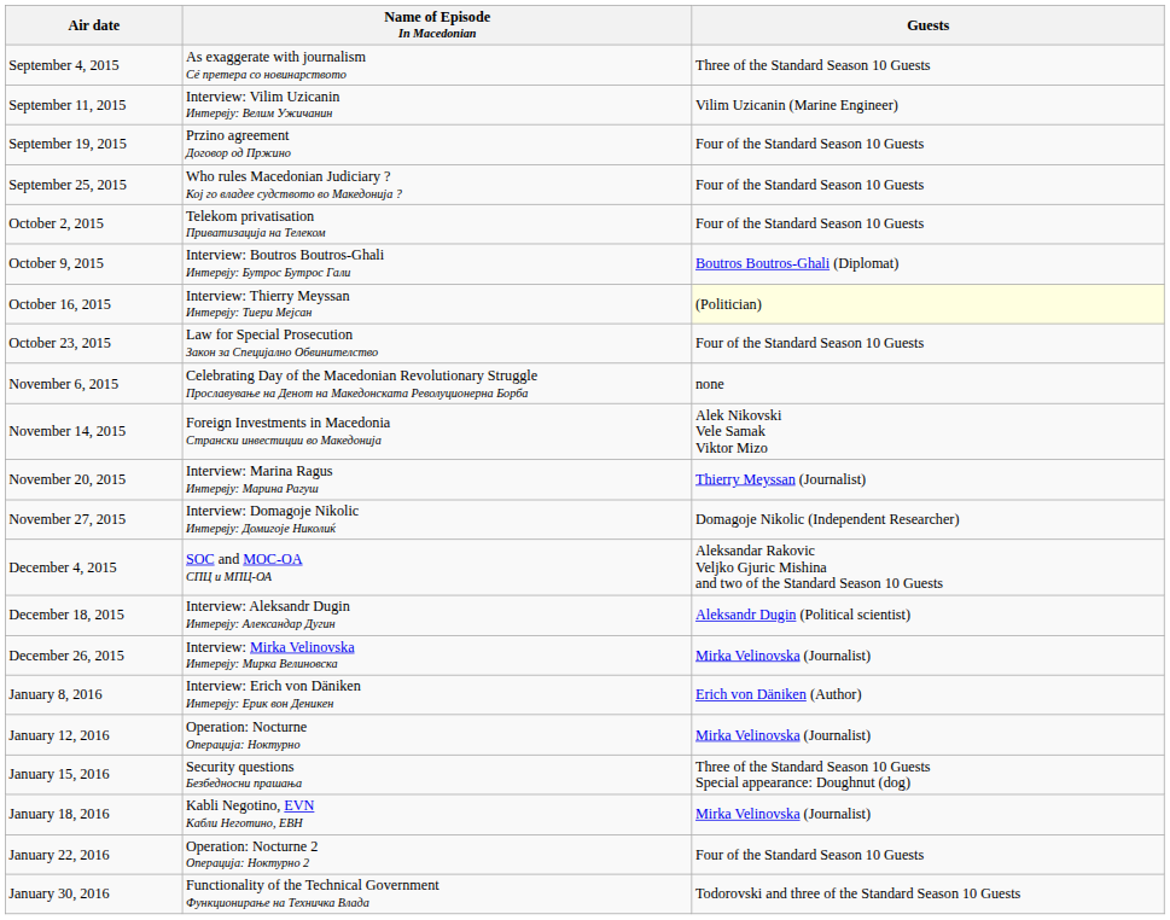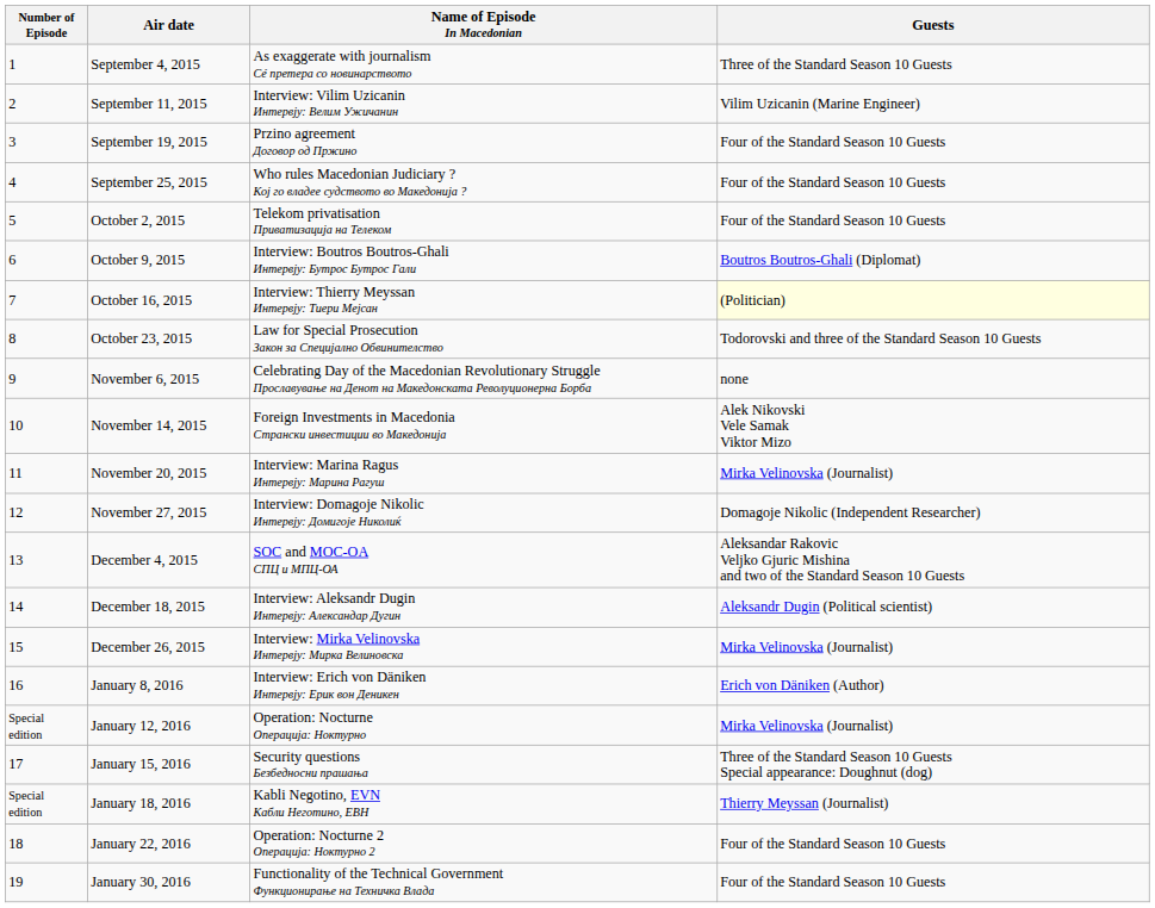+ column: Number of Episode | 1 | 2 | 3 | 4 | 5 | 6 | 7 | 8 | 9 | 10 | 11 | 12 | 13 | 14 | 15 | 16 | Special edition | 17 | Special edition | 18 | 19
October 23, 2015 | Guests: Four of the Standard Season 10 Guests -> Todorovski and three of the Standard Season 10 Guests
November 20, 2015 | Guests: Thierry Meyssan (Journalist) -> Mirka Velinovska (Journalist)
January 18, 2016 | Guests: Mirka Velinovska (Journalist) -> Thierry Meyssan (Journalist)
January 30, 2016 | Guests: Todorovski and three of the Standard Season 10 Guests -> Four of the Standard Season 10 Guests
